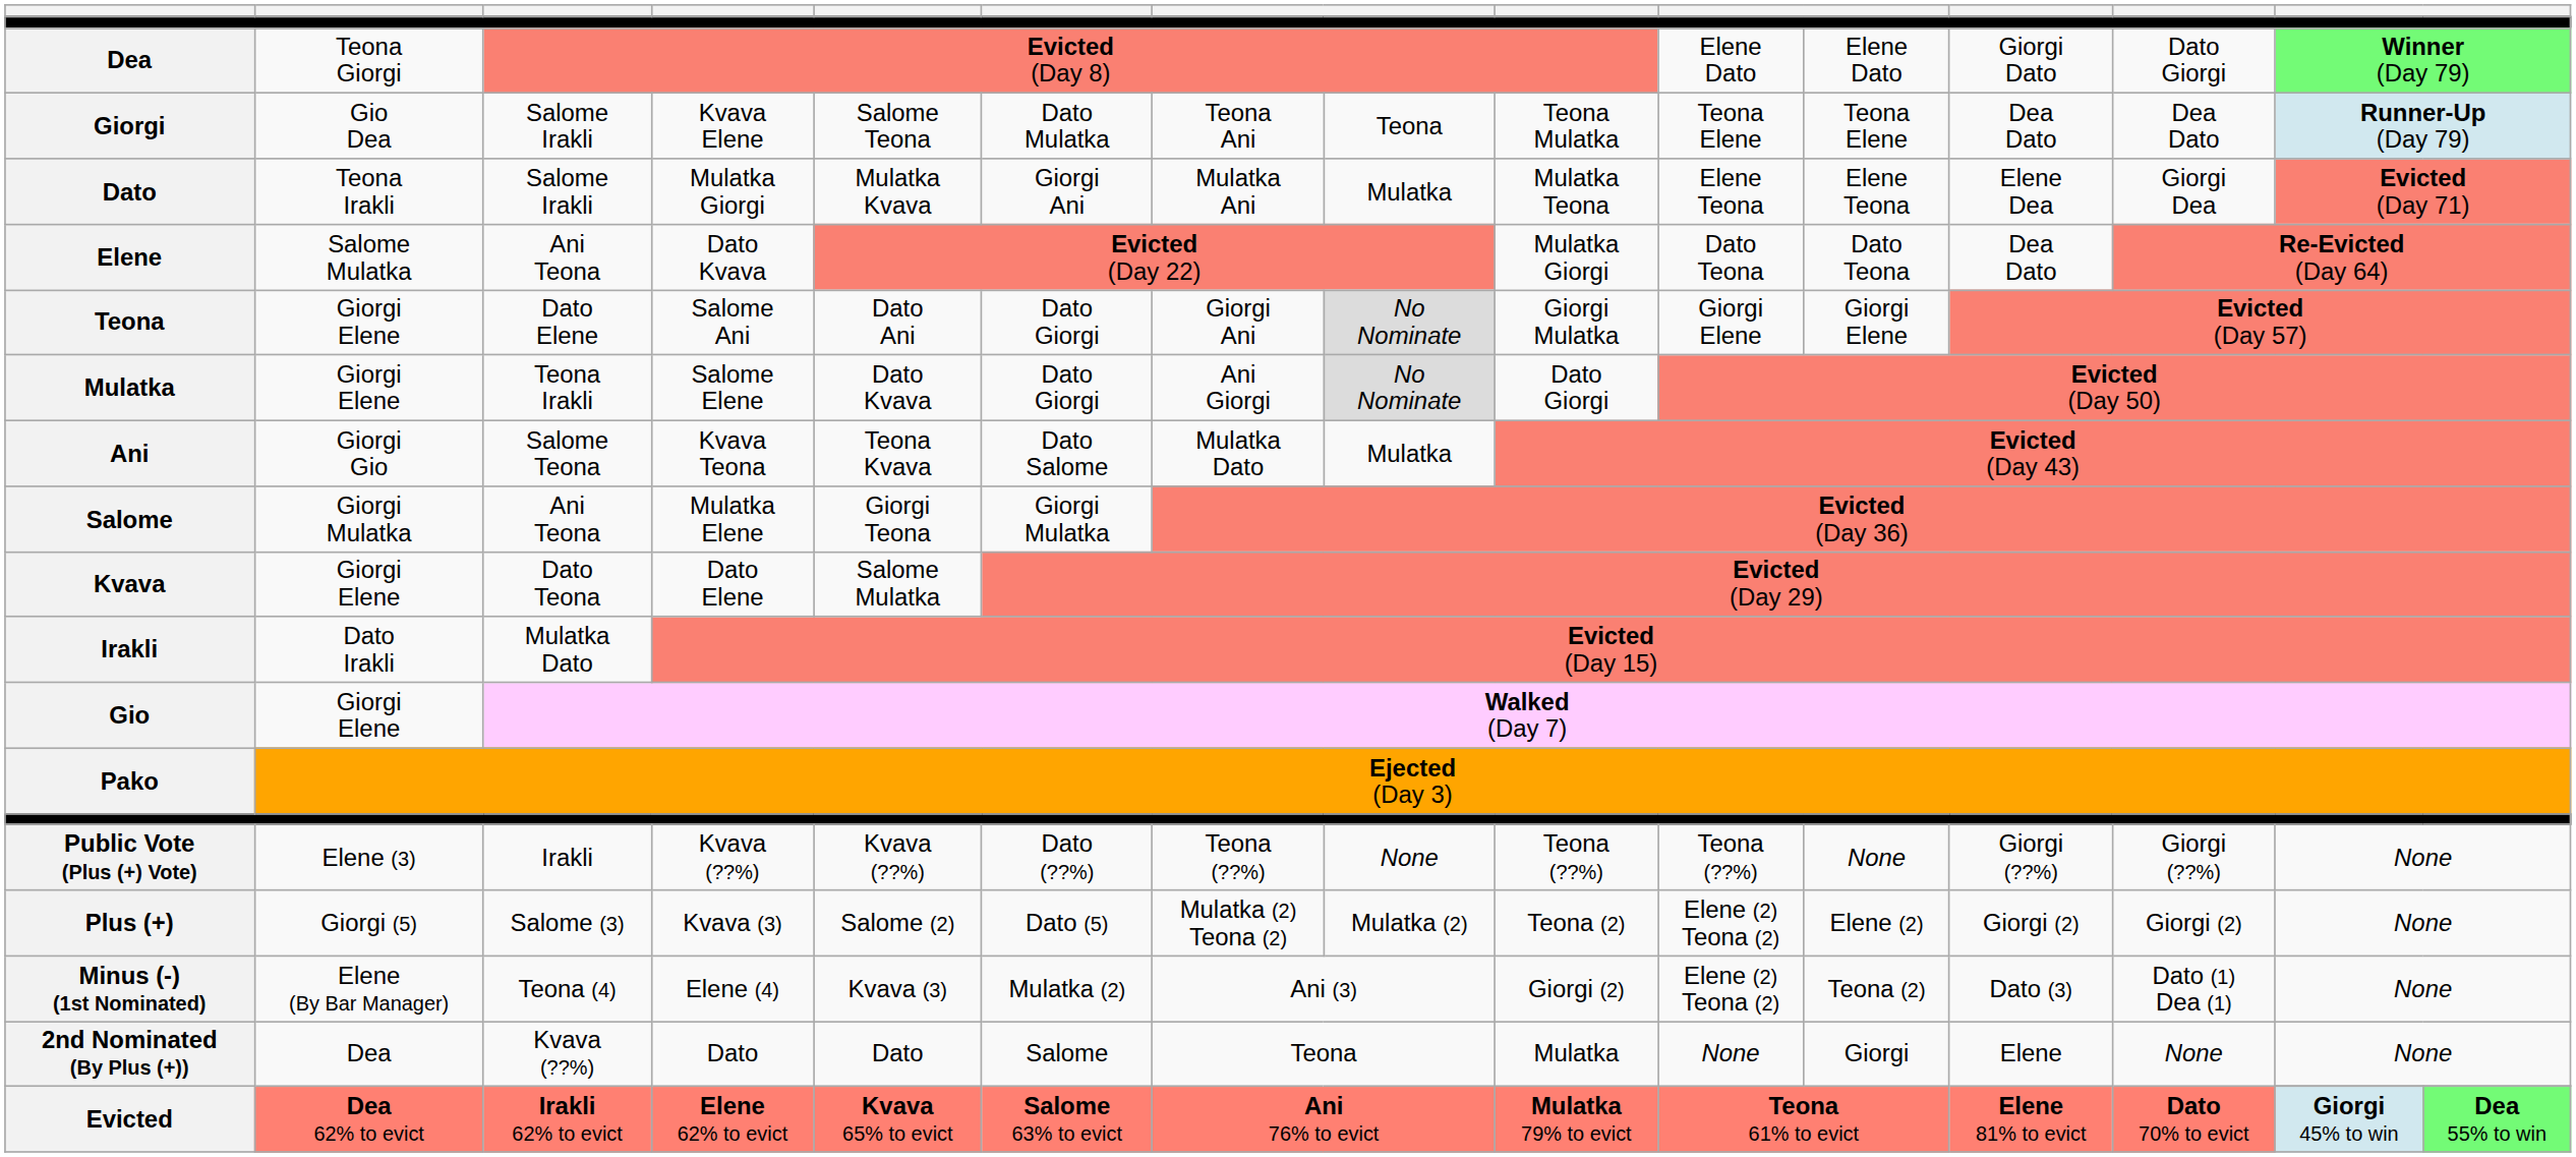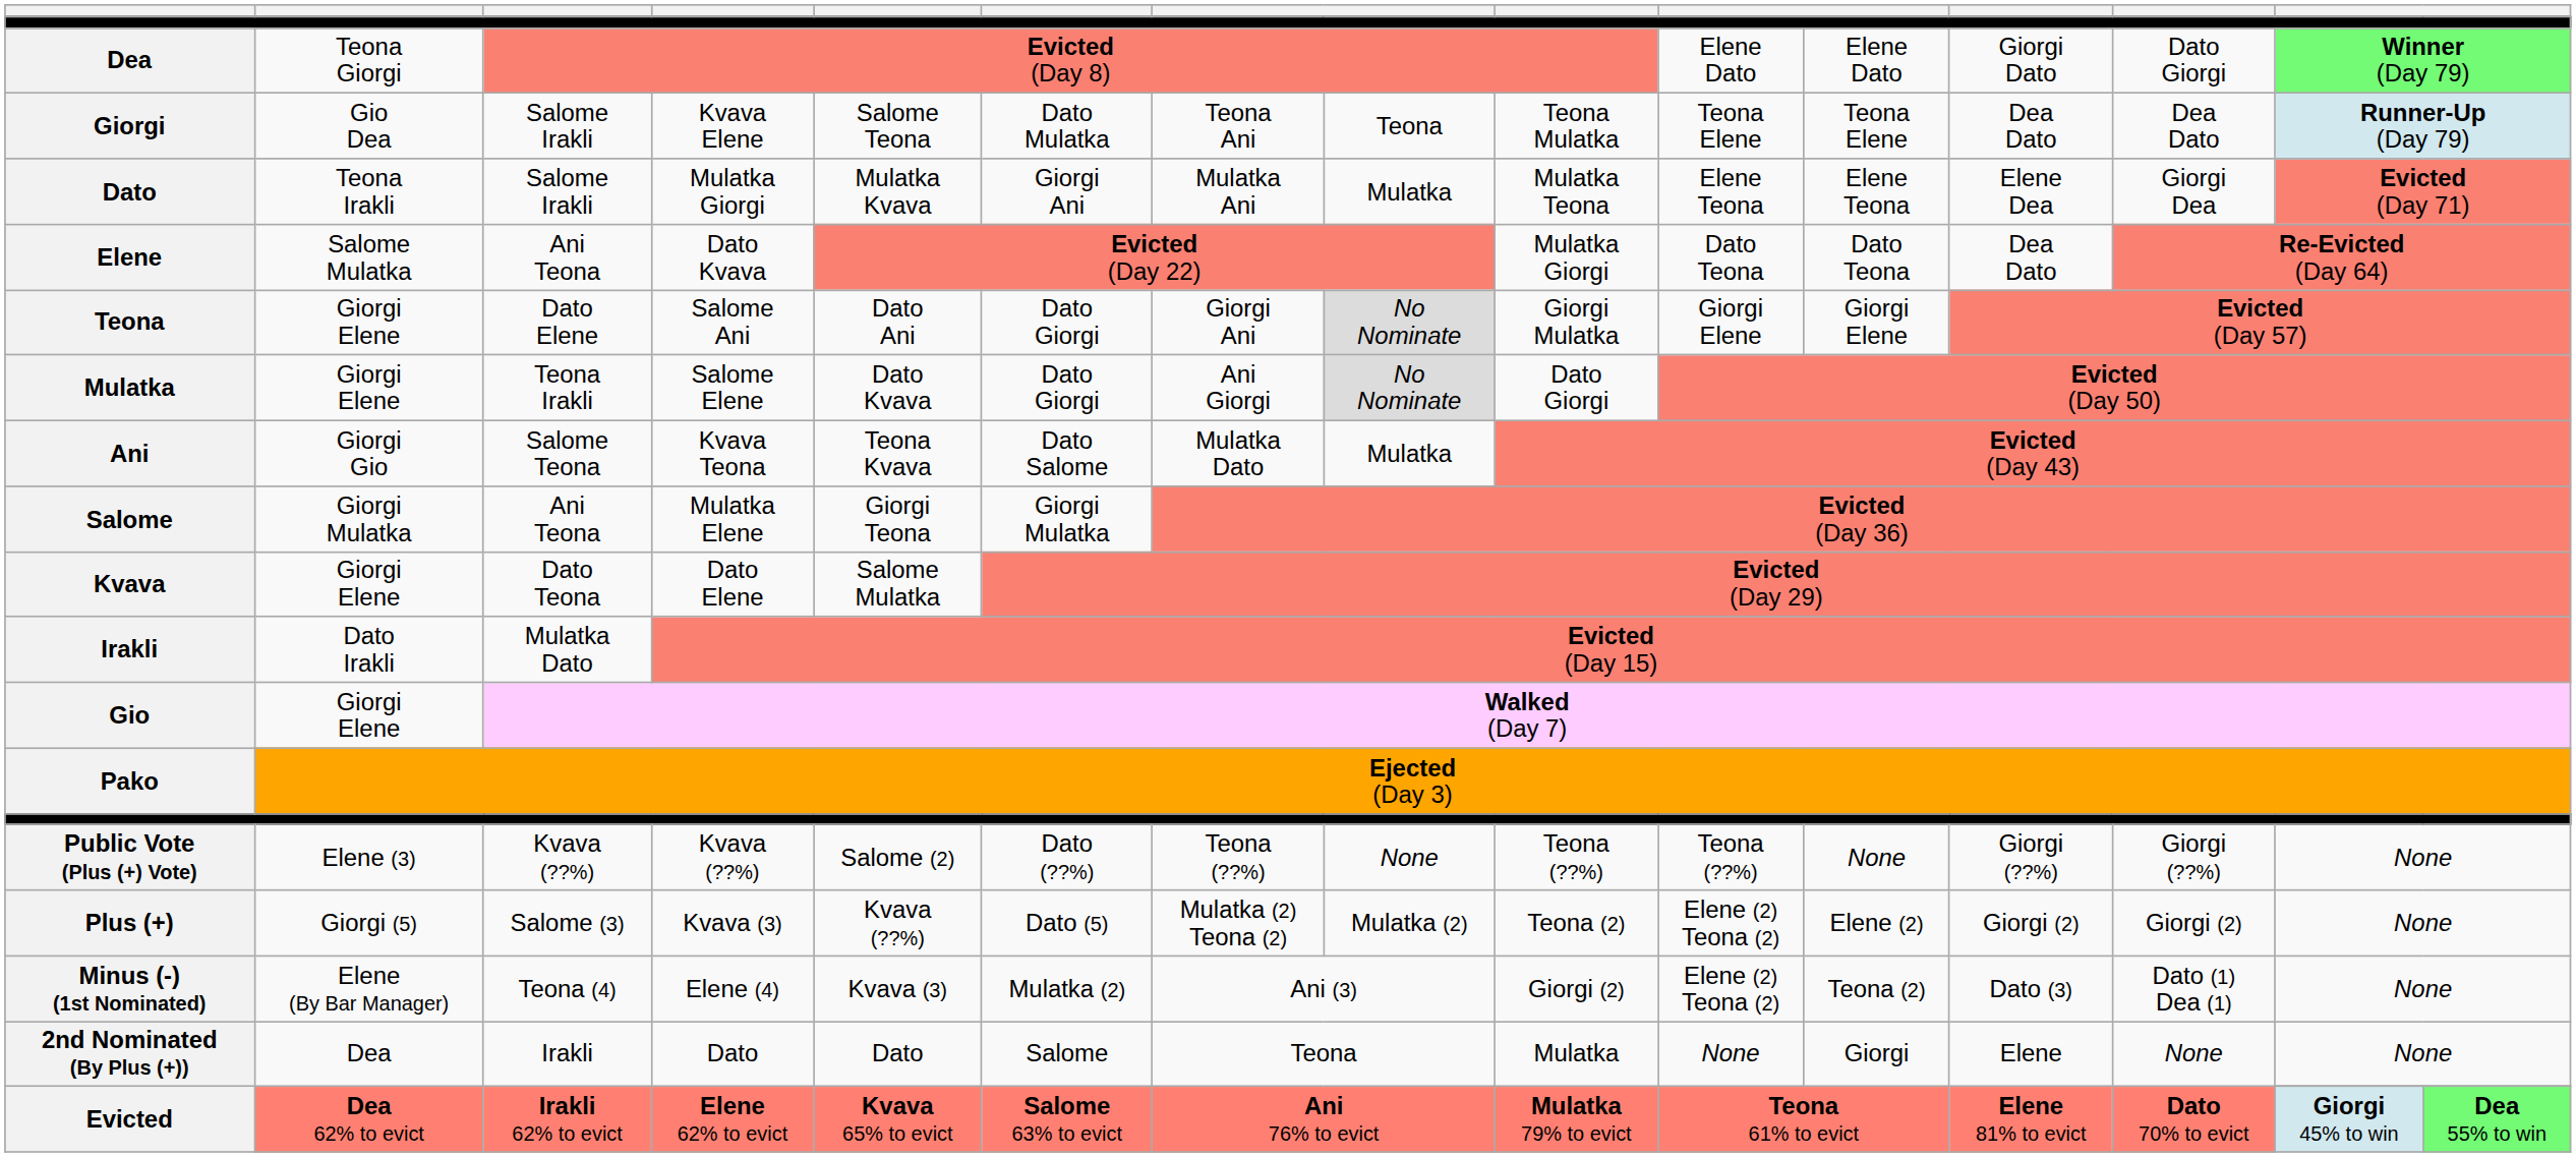Public Vote (Plus (+) Vote) | column 3: Irakli -> Kvava (??%)
Public Vote (Plus (+) Vote) | column 5: Kvava (??%) -> Salome (2)
Plus (+) | column 5: Salome (2) -> Kvava (??%)
2nd Nominated (By Plus (+)) | column 3: Kvava (??%) -> Irakli
